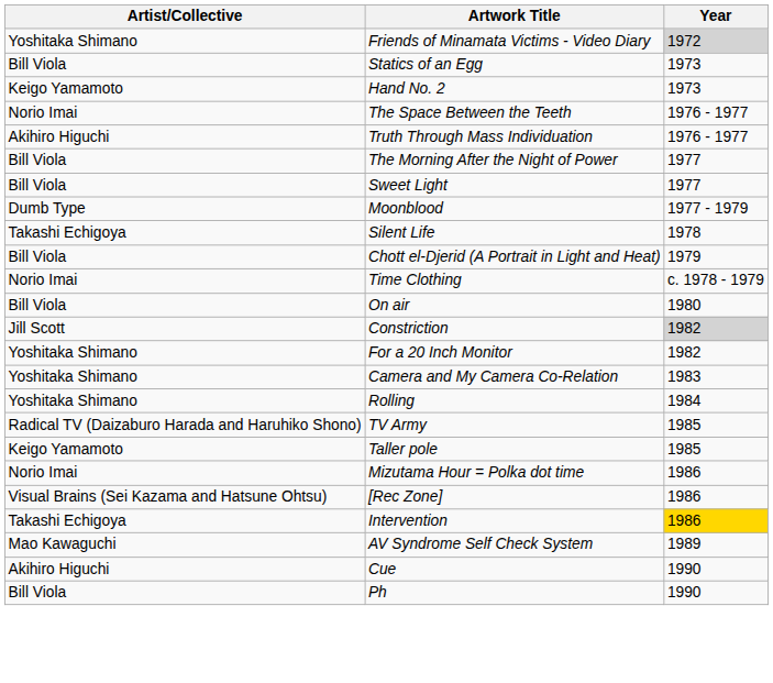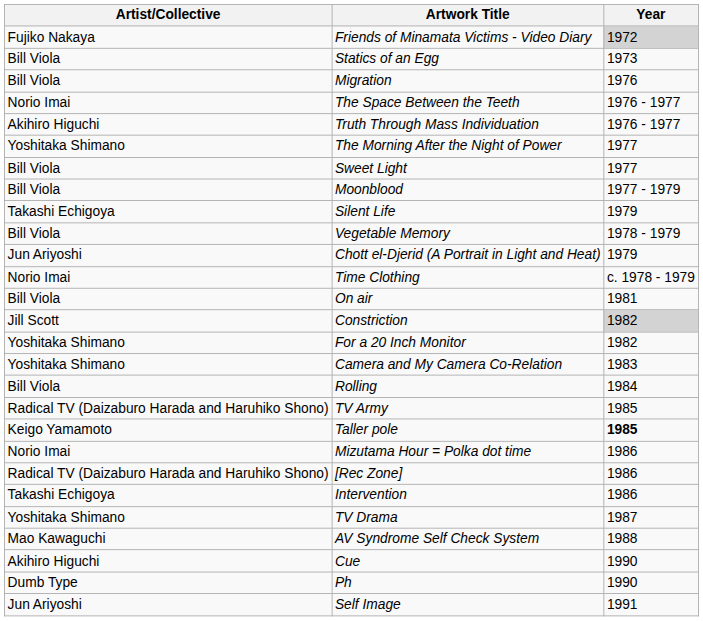Friends of Minamata Victims - Video Diary | Artist/Collective: Yoshitaka Shimano -> Fujiko Nakaya
- row: Keigo Yamamoto | Hand No. 2 | 1973
+ row: Bill Viola | Migration | 1976
The Morning After the Night of Power | Artist/Collective: Bill Viola -> Yoshitaka Shimano
Moonblood | Artist/Collective: Dumb Type -> Bill Viola
Silent Life | Year: 1978 -> 1979
+ row: Bill Viola | Vegetable Memory | 1978 - 1979
Chott el-Djerid (A Portrait in Light and Heat) | Artist/Collective: Bill Viola -> Jun Ariyoshi
On air | Year: 1980 -> 1981
Rolling | Artist/Collective: Yoshitaka Shimano -> Bill Viola
Taller pole | Year: normal -> bold
[Rec Zone] | Artist/Collective: Visual Brains (Sei Kazama and Hatsune Ohtsu) -> Radical TV (Daizaburo Harada and Haruhiko Shono)
Intervention | Year: gold background -> no background
+ row: Yoshitaka Shimano | TV Drama | 1987
AV Syndrome Self Check System | Year: 1989 -> 1988
Ph | Artist/Collective: Bill Viola -> Dumb Type
+ row: Jun Ariyoshi | Self Image | 1991
